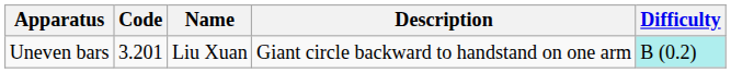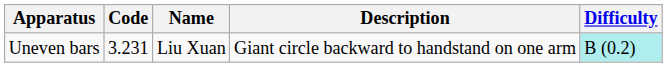Uneven bars | Code: 3.201 -> 3.231
